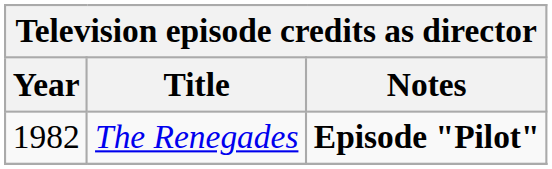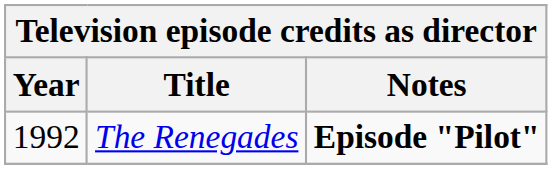The Renegades | Year: 1982 -> 1992
